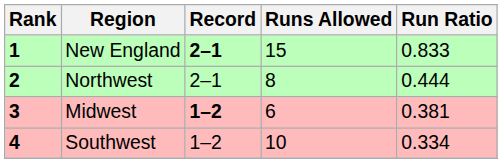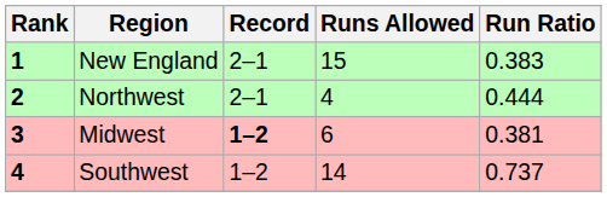New England | Record: bold -> normal
New England | Run Ratio: 0.833 -> 0.383
Northwest | Runs Allowed: 8 -> 4
Southwest | Runs Allowed: 10 -> 14
Southwest | Run Ratio: 0.334 -> 0.737
